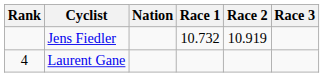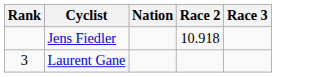- column: Race 1 | 10.732
Jens Fiedler | Race 2: 10.919 -> 10.918
Laurent Gane | Rank: 4 -> 3
